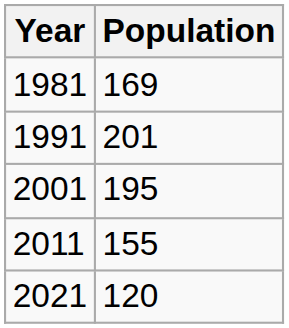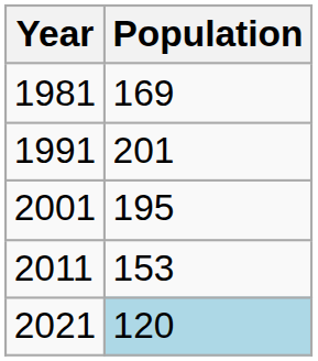2011 | Population: 155 -> 153
2021 | Population: no background -> lightblue background
